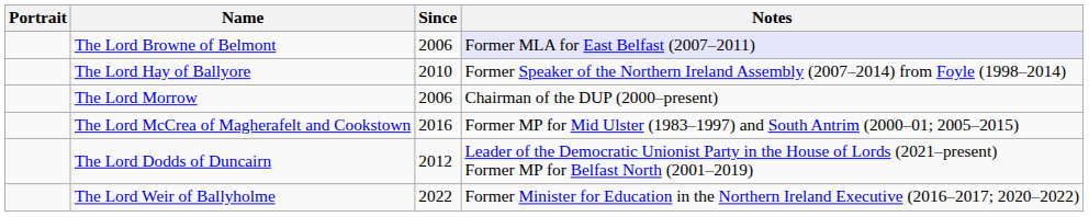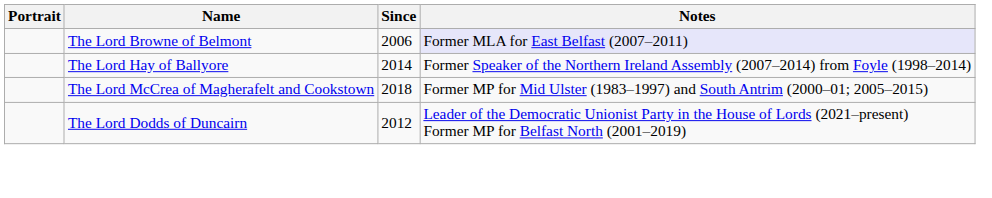The Lord Hay of Ballyore | Since: 2010 -> 2014
- row: The Lord Morrow | 2006 | Chairman of the DUP (2000–present)
The Lord McCrea of Magherafelt and Cookstown | Since: 2016 -> 2018
- row: The Lord Weir of Ballyholme | 2022 | Former Minister for Education in the Northern Ireland Executive (2016–2017; 2020–2022)
